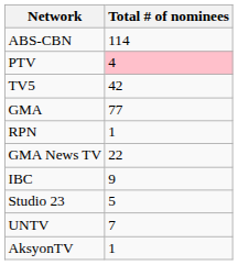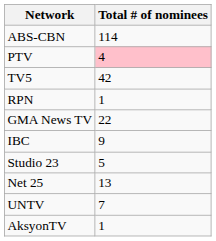- row: GMA | 77
+ row: Net 25 | 13
